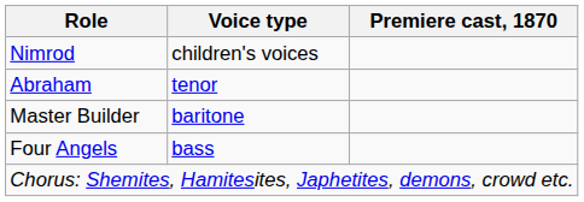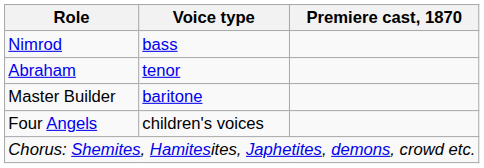Nimrod | Voice type: children's voices -> bass
Four Angels | Voice type: bass -> children's voices
